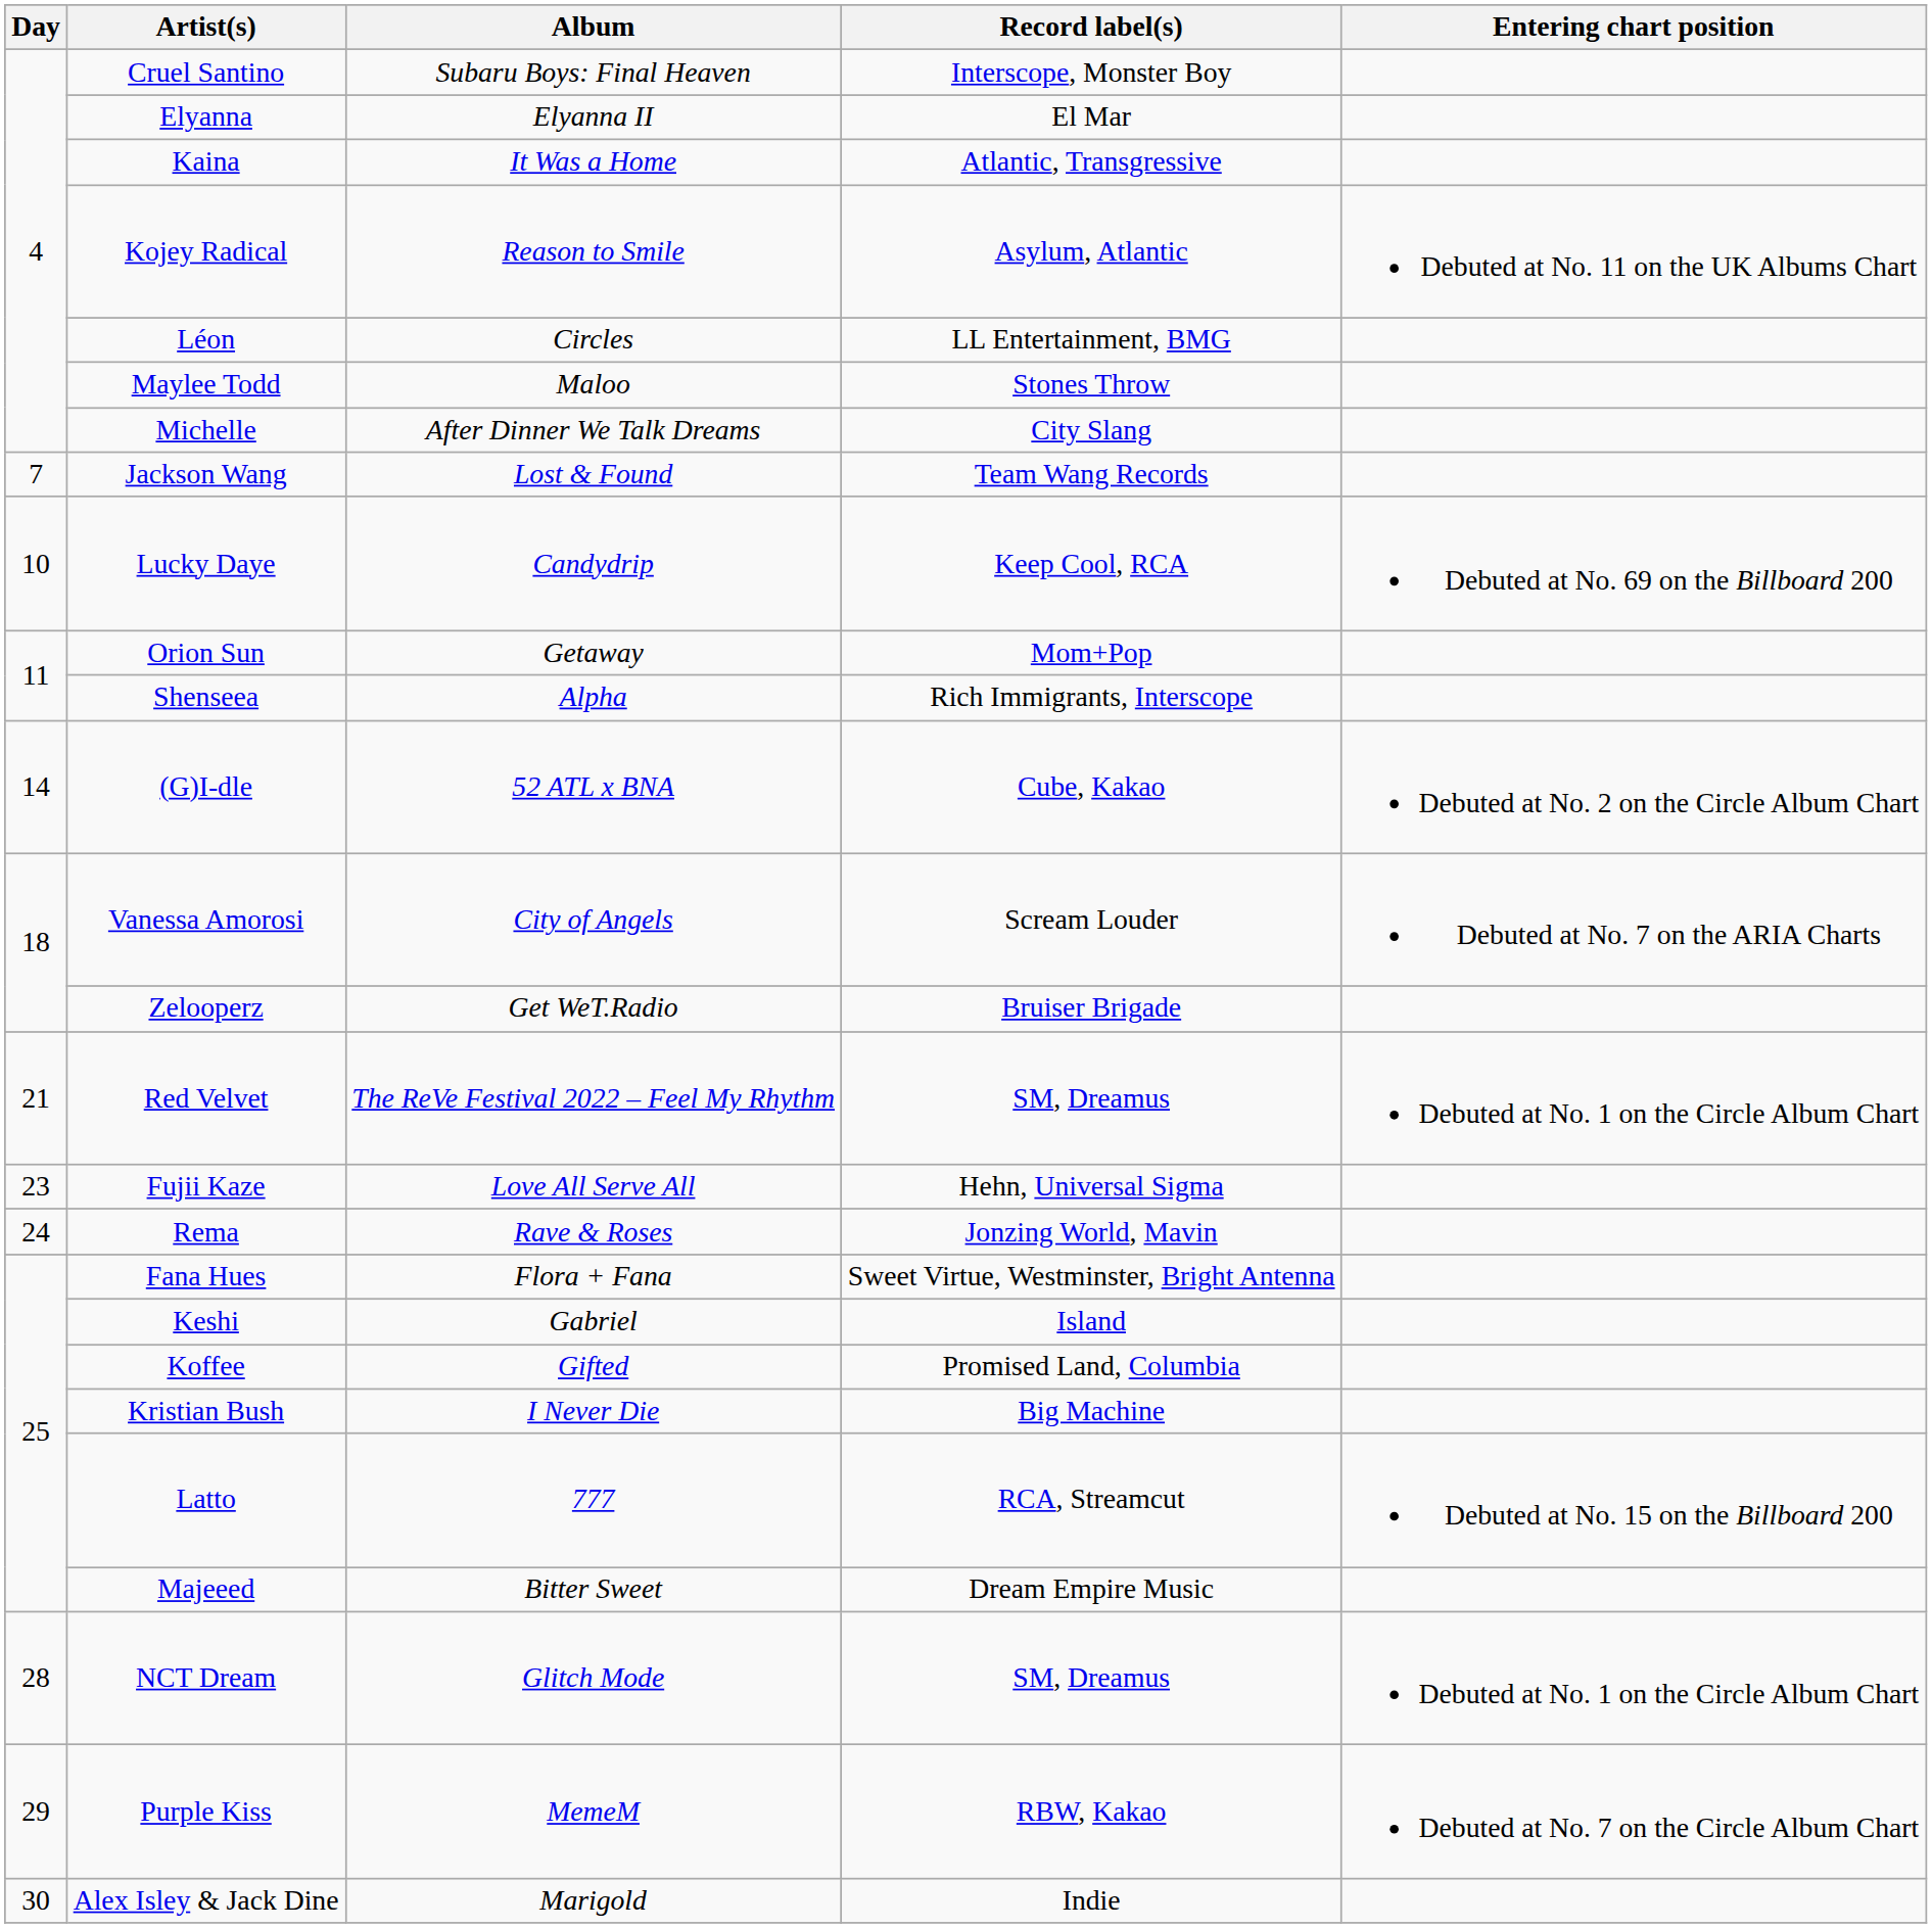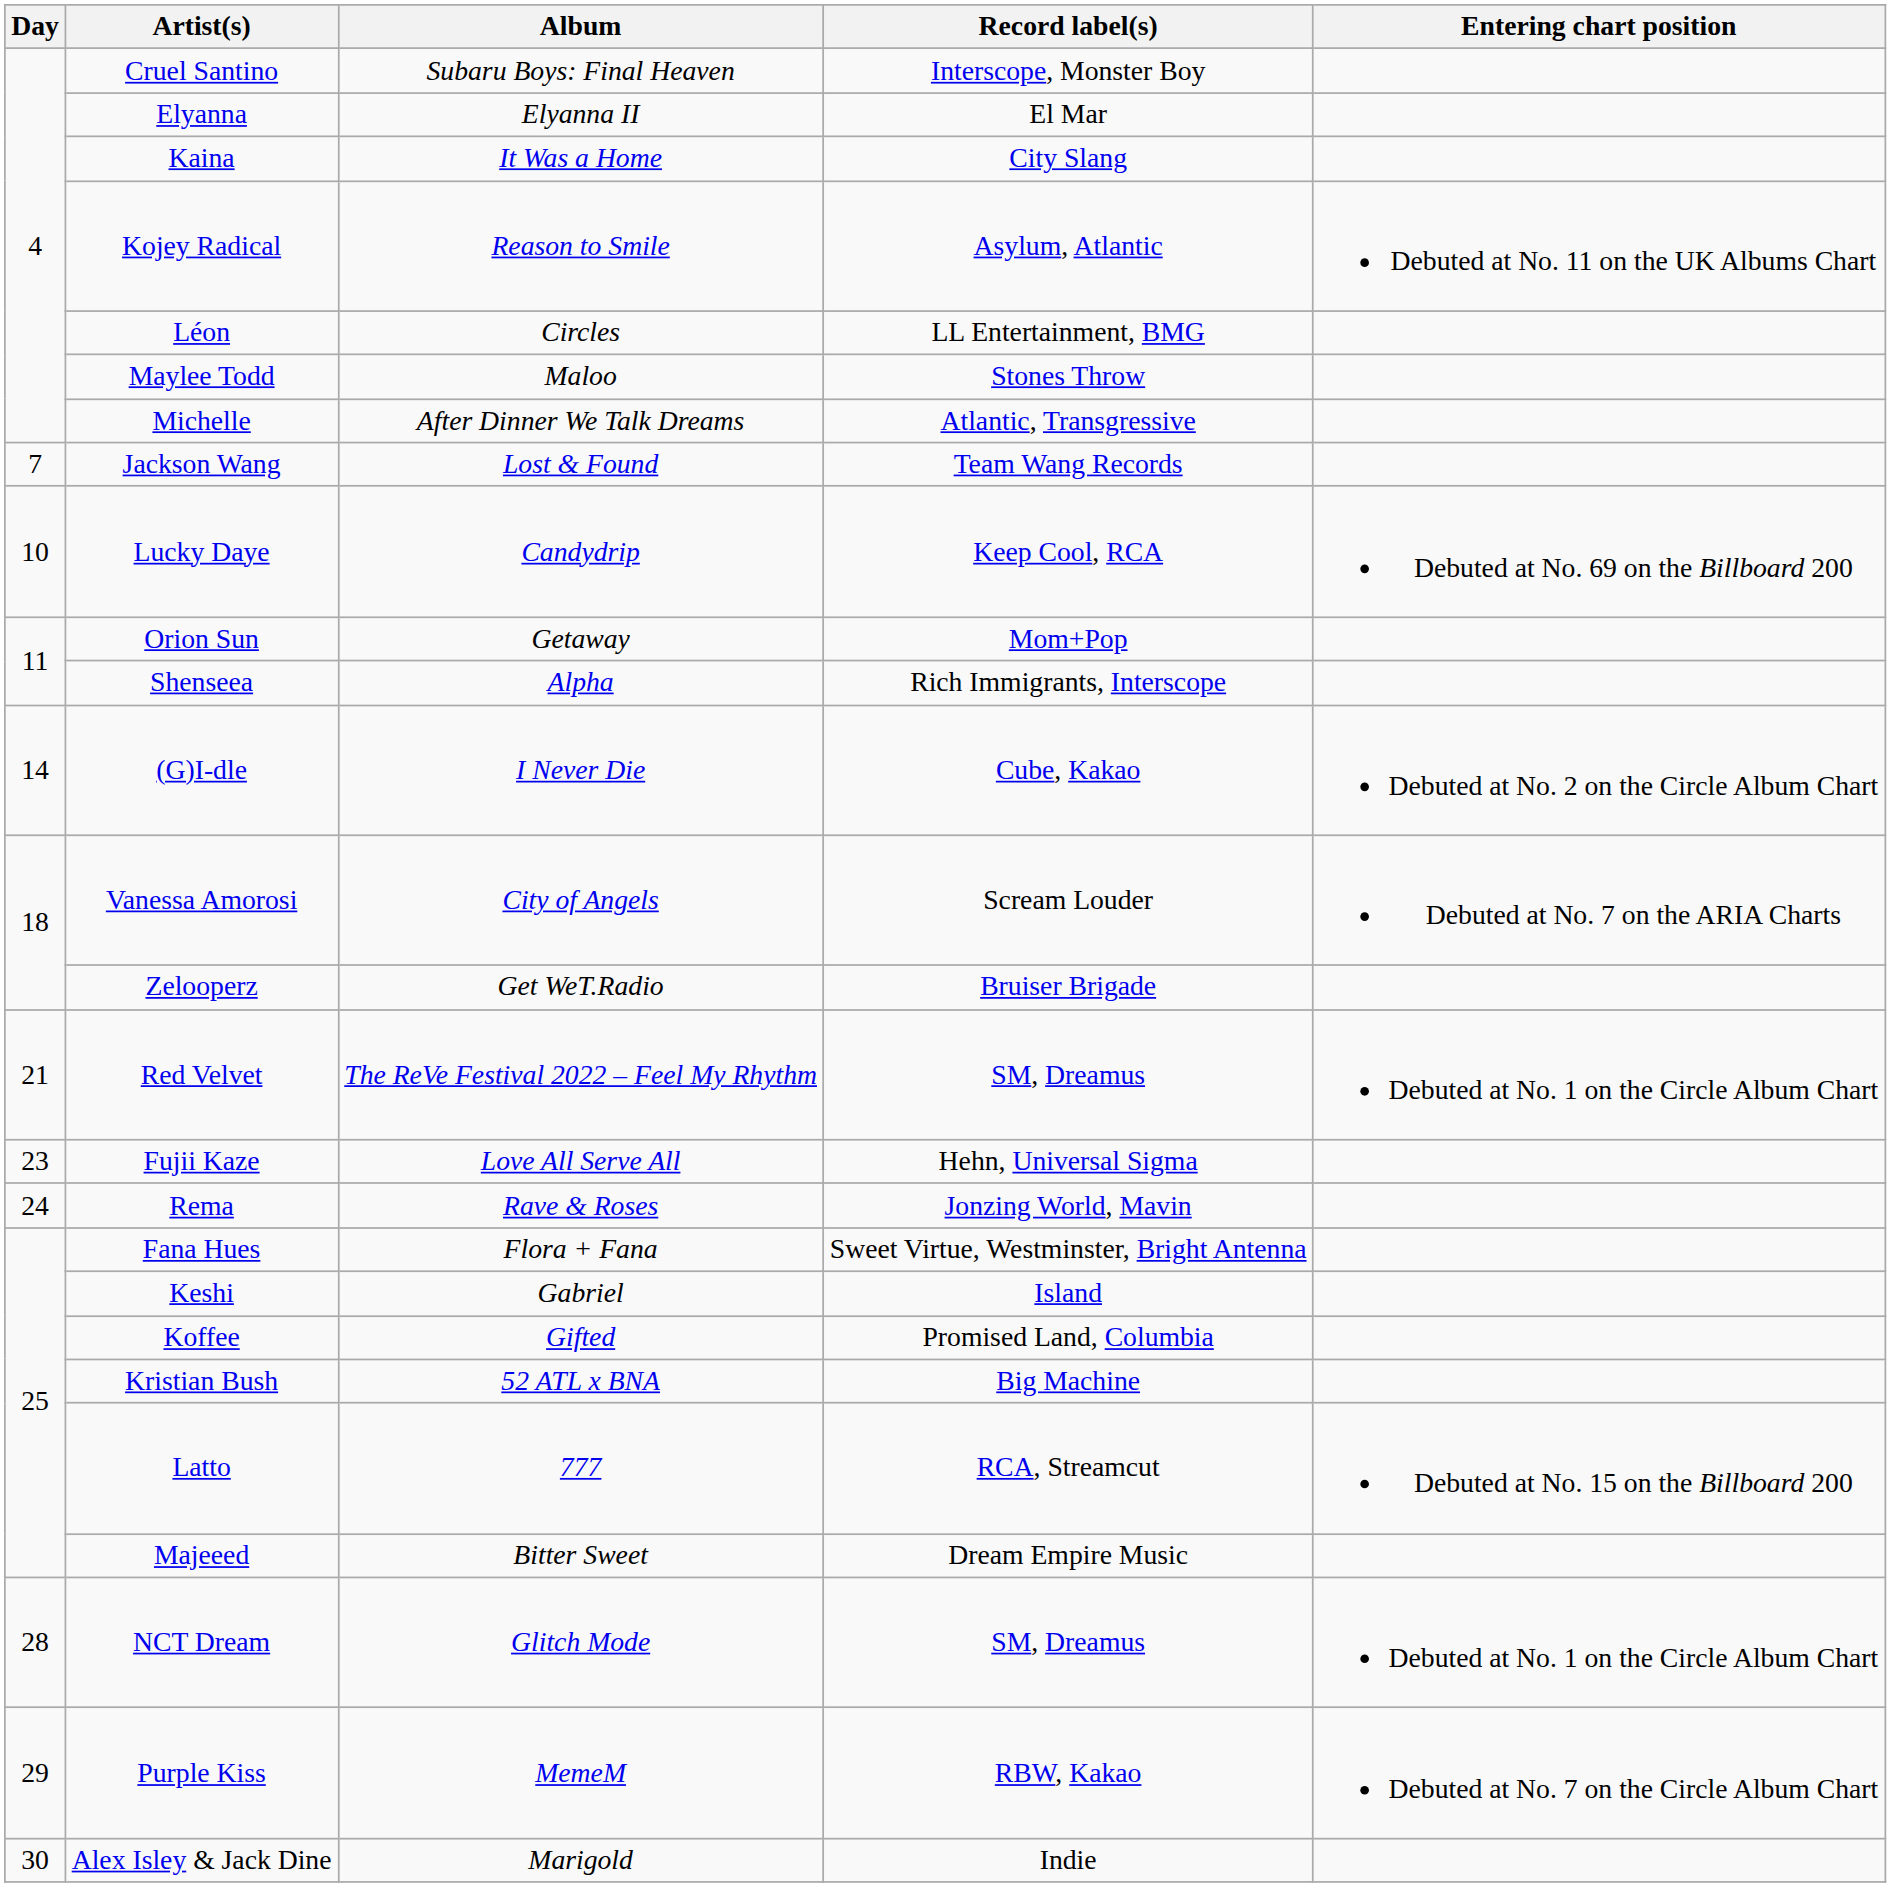Kaina | Record label(s): Atlantic, Transgressive -> City Slang
Michelle | Record label(s): City Slang -> Atlantic, Transgressive
(G)I-dle | Album: 52 ATL x BNA -> I Never Die
Kristian Bush | Album: I Never Die -> 52 ATL x BNA
